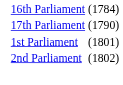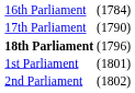+ row: 18th Parliament | (1796)
